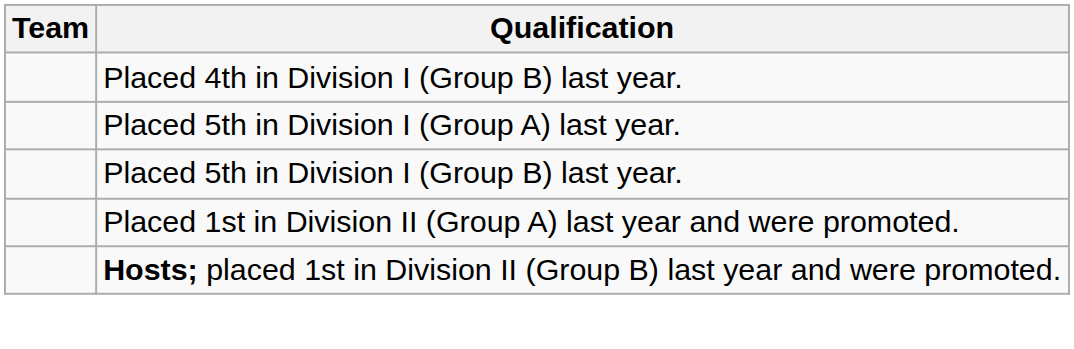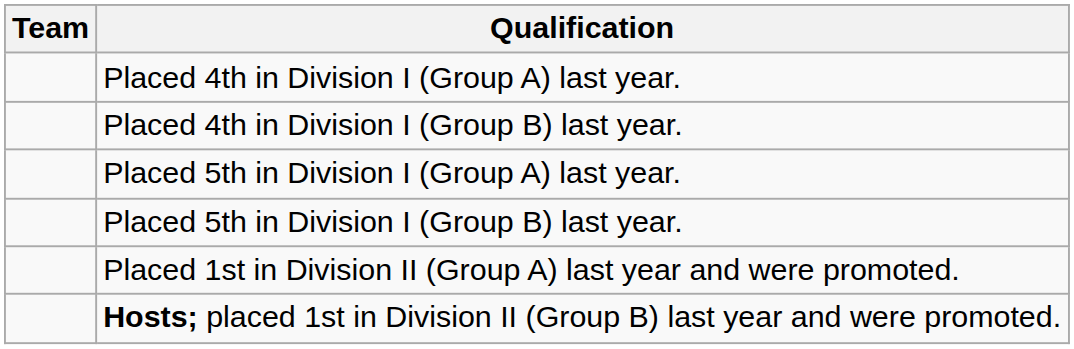+ row: Placed 4th in Division I (Group A) last year.
